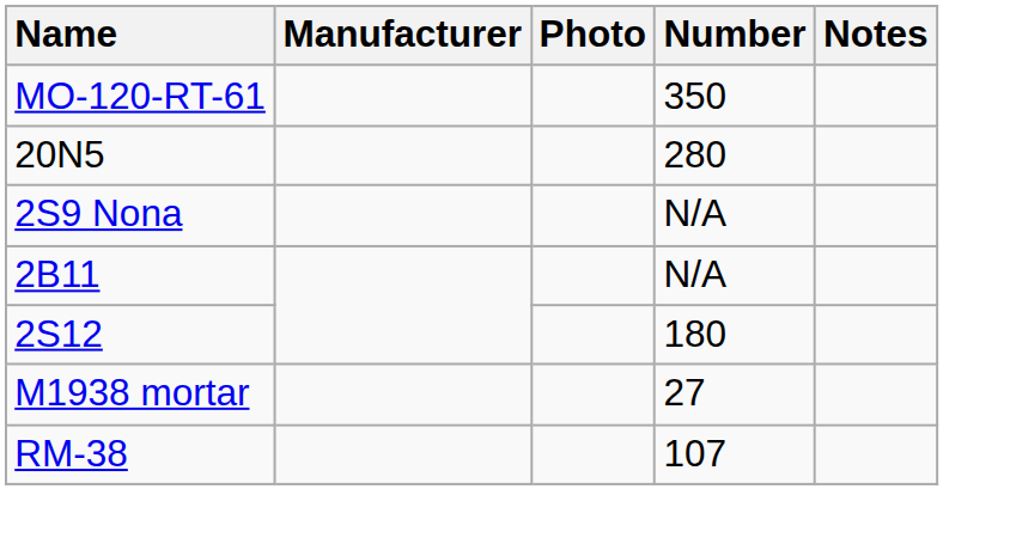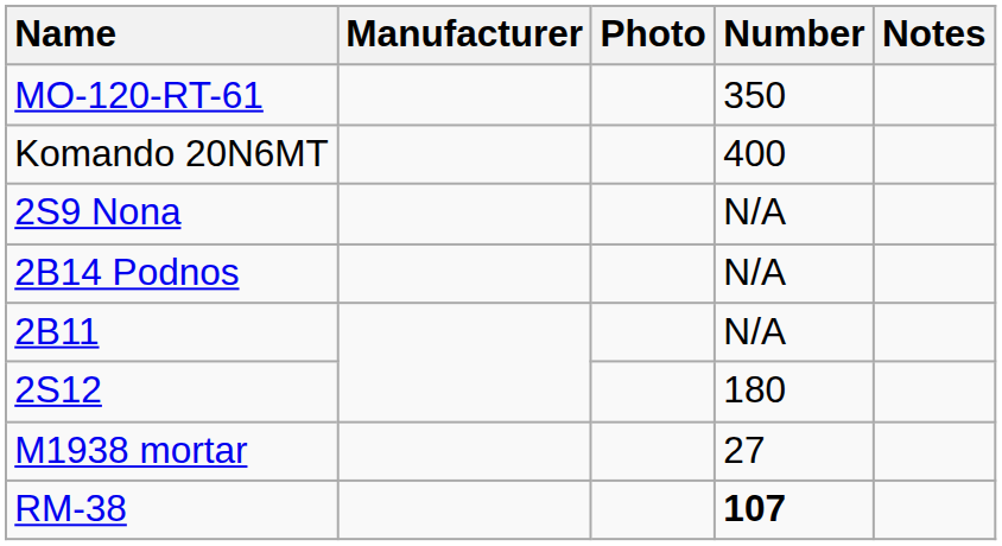+ row: Komando 20N6MT | 400
- row: 20N5 | 280
+ row: 2B14 Podnos | N/A
RM-38 | Number: normal -> bold
